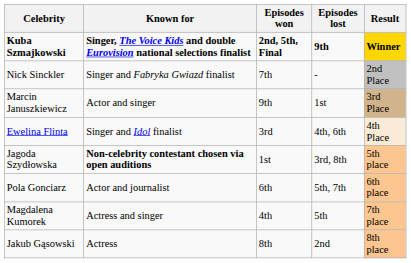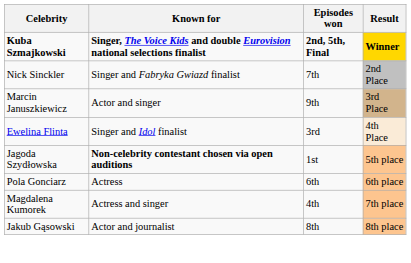- column: Episodes lost | 9th | - | 1st | 4th, 6th | 3rd, 8th | 5th, 7th | 5th | 2nd
Pola Gonciarz | Known for: Actor and journalist -> Actress
Jakub Gąsowski | Known for: Actress -> Actor and journalist
